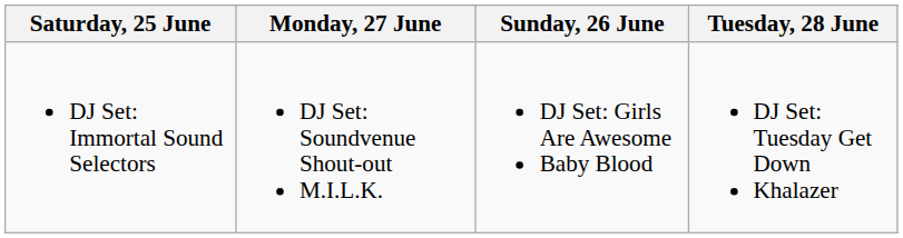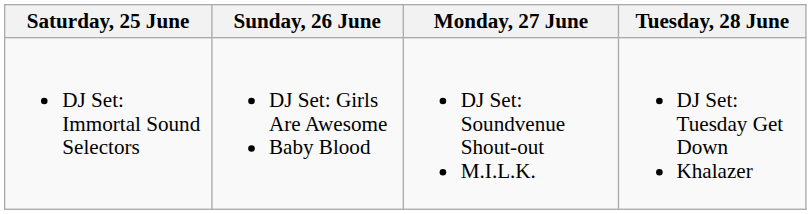columns swapped: Sunday, 26 June <-> Monday, 27 June
